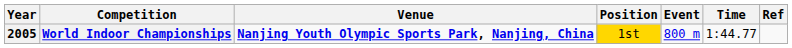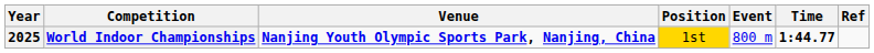World Indoor Championships | Year: 2005 -> 2025
World Indoor Championships | Time: normal -> bold
